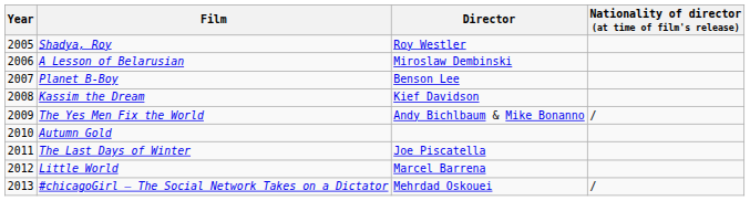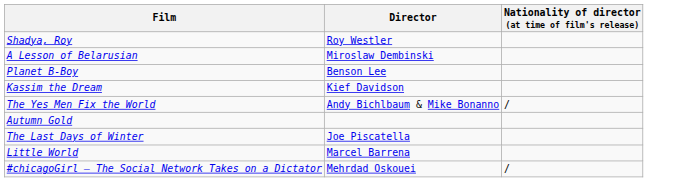- column: Year | 2005 | 2006 | 2007 | 2008 | 2009 | 2010 | 2011 | 2012 | 2013
